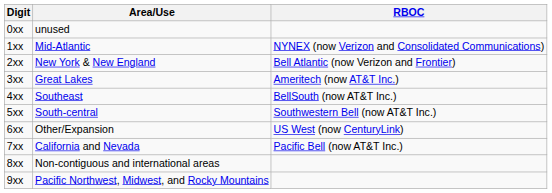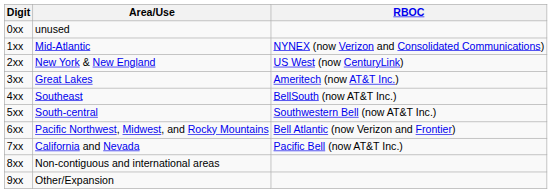2xx | RBOC: Bell Atlantic (now Verizon and Frontier) -> US West (now CenturyLink)
6xx | Area/Use: Other/Expansion -> Pacific Northwest, Midwest, and Rocky Mountains
6xx | RBOC: US West (now CenturyLink) -> Bell Atlantic (now Verizon and Frontier)
9xx | Area/Use: Pacific Northwest, Midwest, and Rocky Mountains -> Other/Expansion
